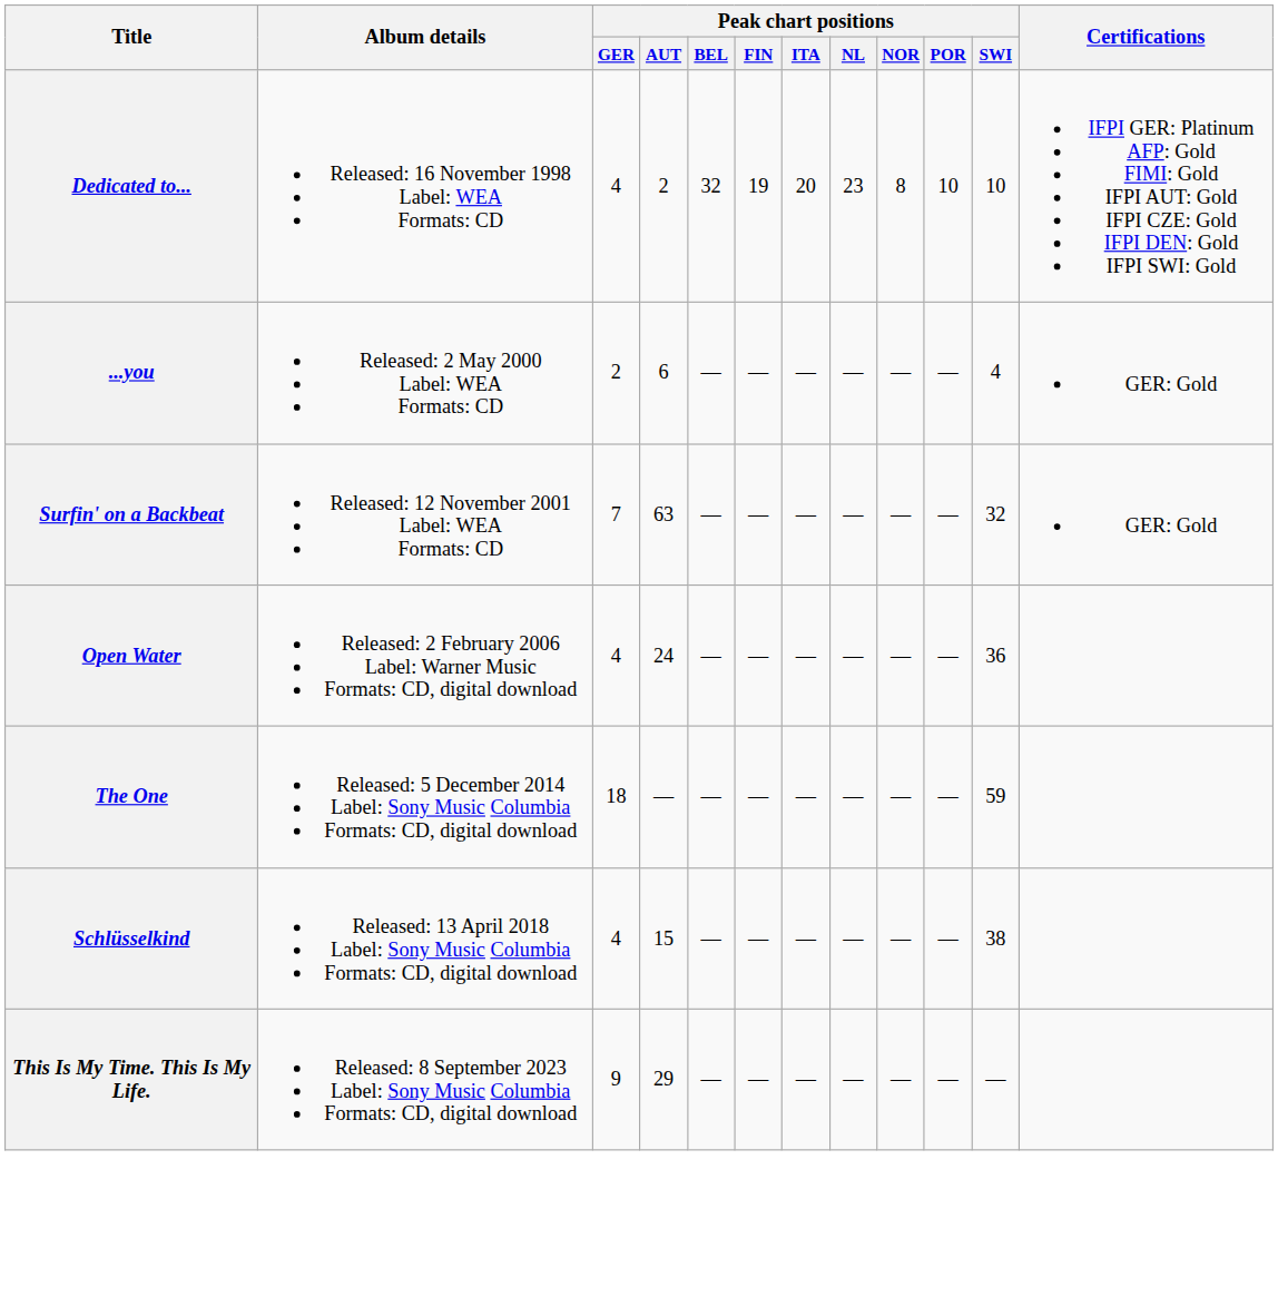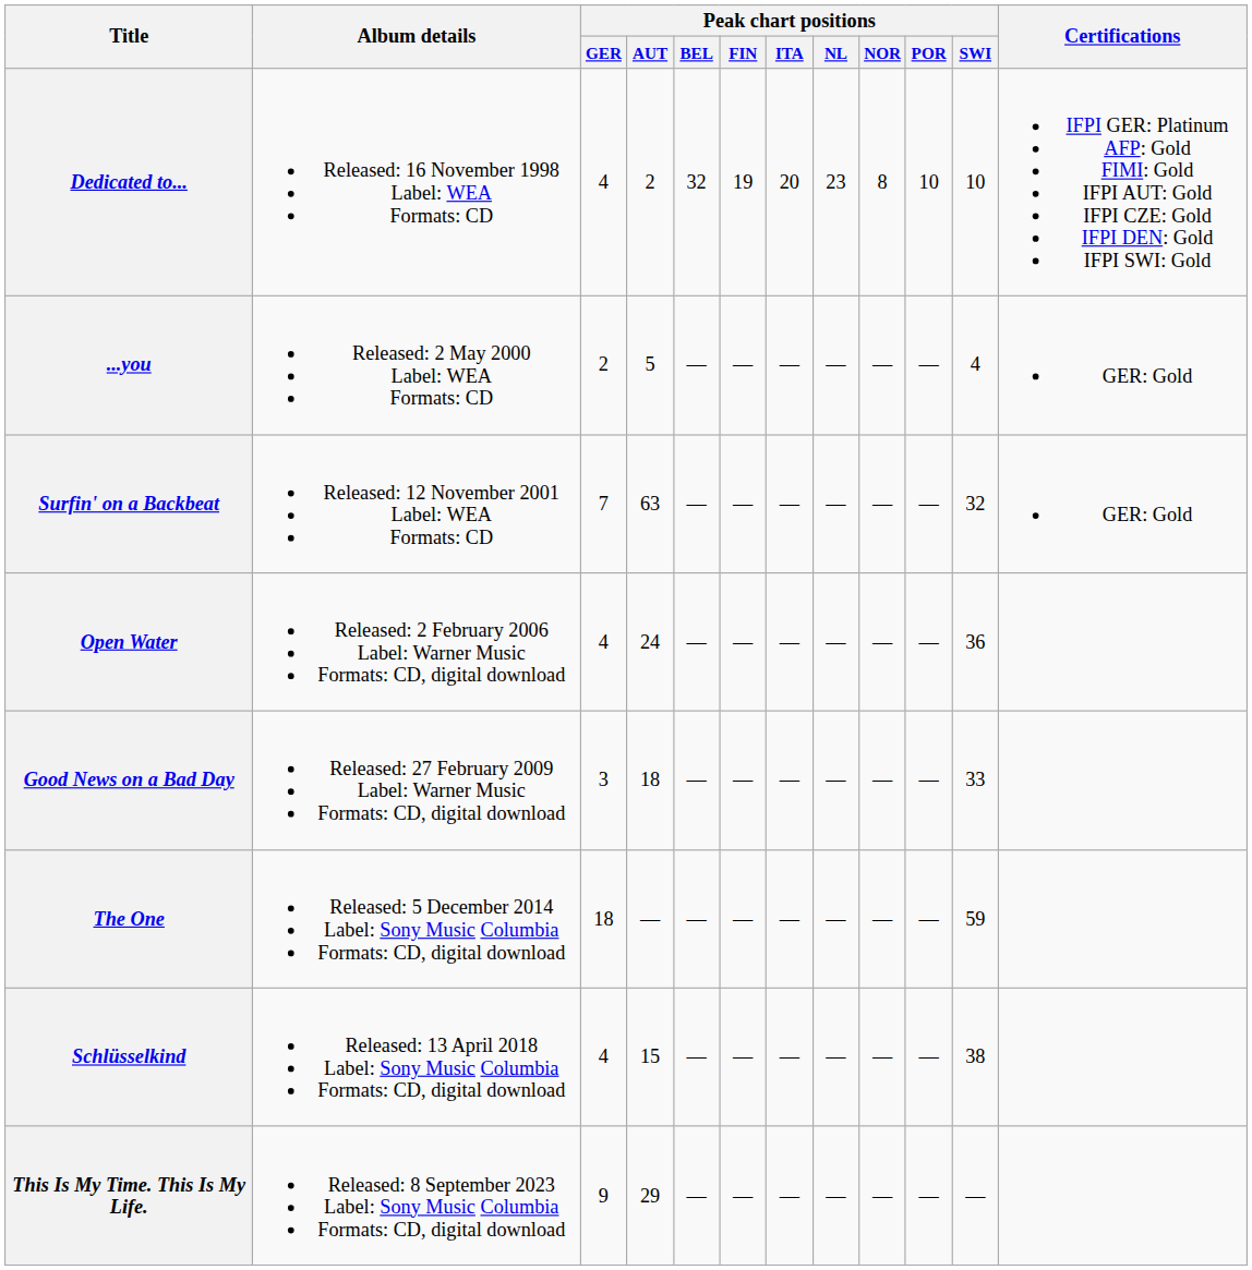...you | Peak chart positions / AUT: 6 -> 5
+ row: Good News on a Bad Day | Released: 27 February 2009 Label: Warner Music Formats: CD, digital download | 3 | 18 | — | — | — | — | — | — | 33
